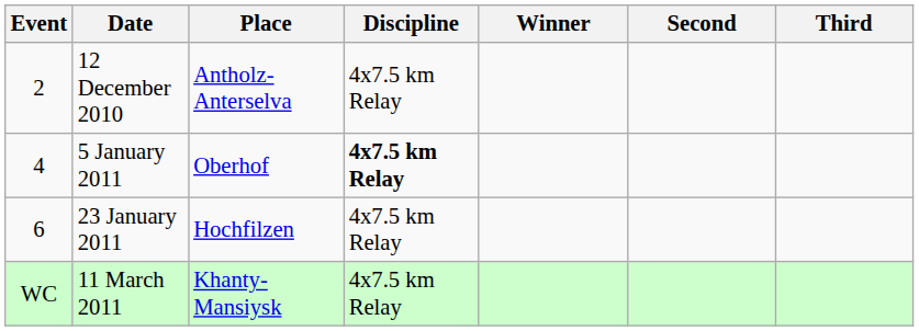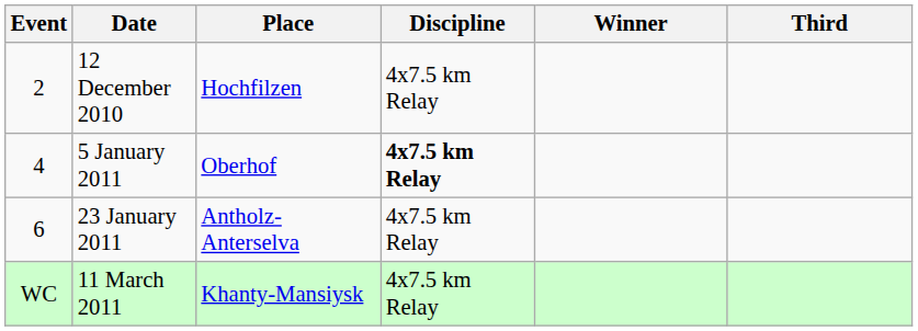- column: Second
12 December 2010 | Place: Antholz-Anterselva -> Hochfilzen
23 January 2011 | Place: Hochfilzen -> Antholz-Anterselva
